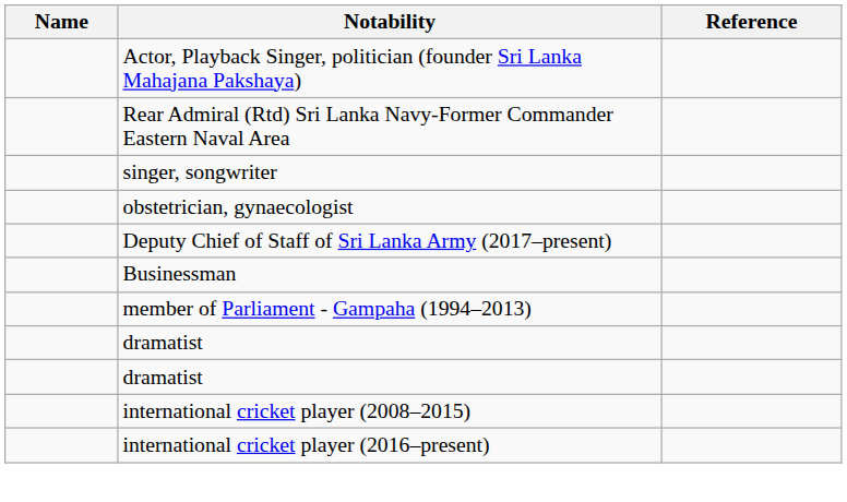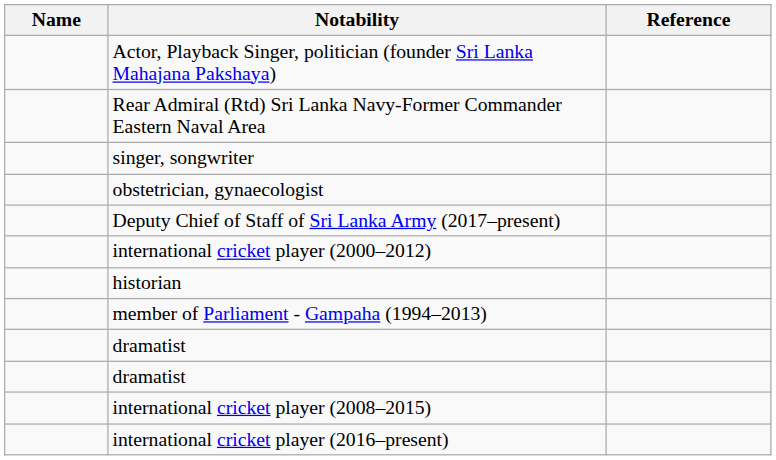+ row: international cricket player (2000–2012)
+ row: historian
- row: Businessman
